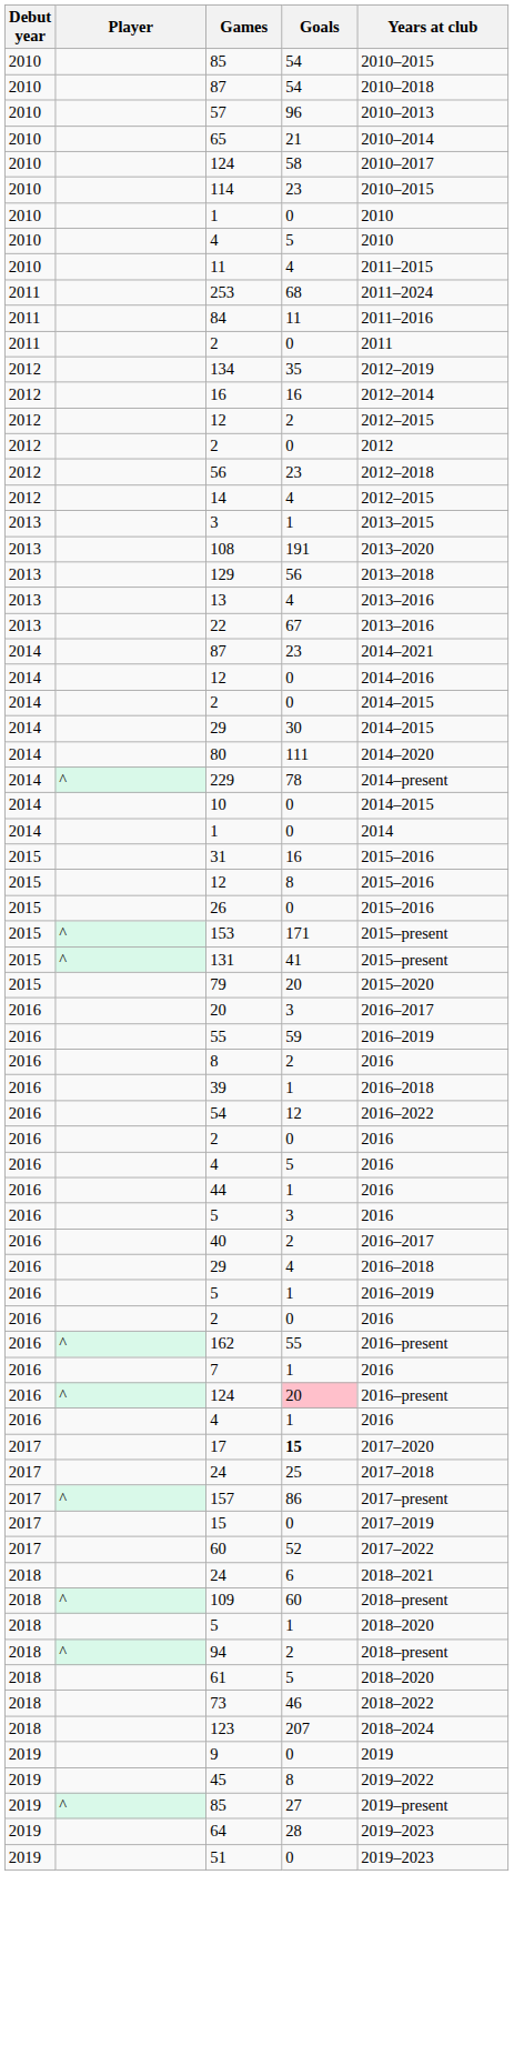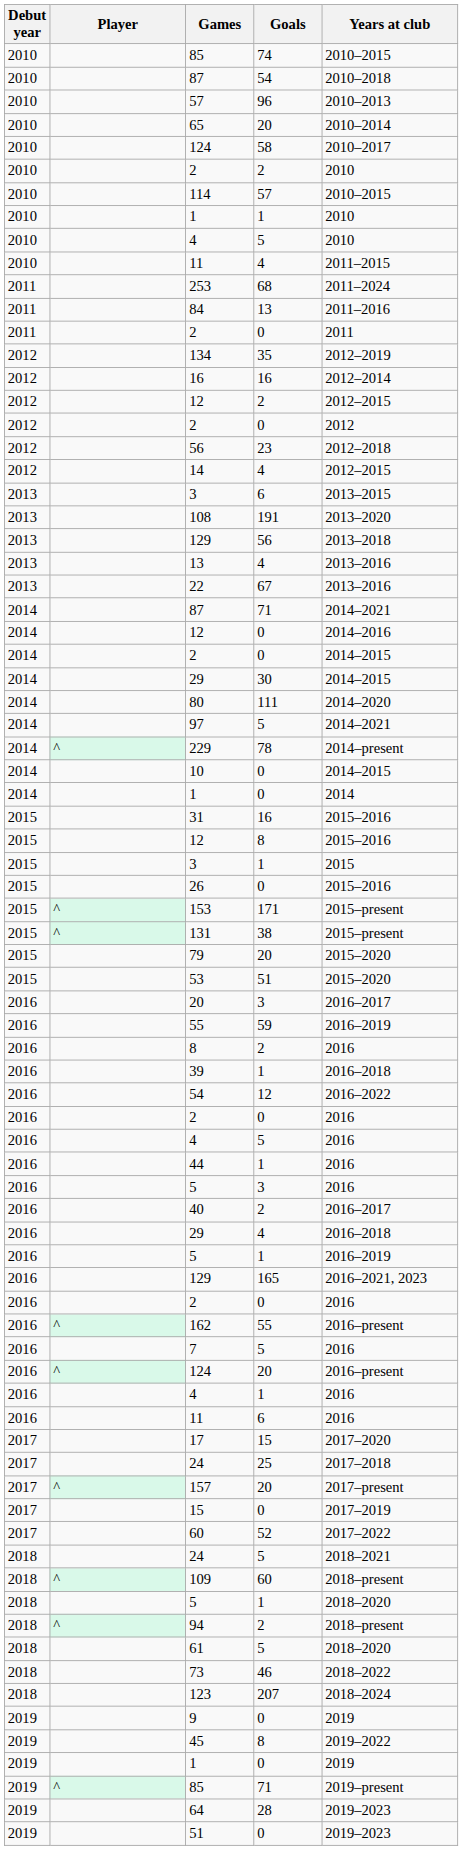2010 / 85 | Goals: 54 -> 74
65 | Goals: 21 -> 20
+ row: 2010 | 2 | 2 | 2010
114 | Goals: 23 -> 57
2010 / 1 | Goals: 0 -> 1
84 | Goals: 11 -> 13
2013 / 3 | Goals: 1 -> 6
2014 / 87 | Goals: 23 -> 71
+ row: 2014 | 97 | 5 | 2014–2021
+ row: 2015 | 3 | 1 | 2015
131 | Goals: 41 -> 38
+ row: 2015 | 53 | 51 | 2015–2020
+ row: 2016 | 129 | 165 | 2016–2021, 2023
7 | Goals: 1 -> 5
2016 / 124 | Goals: pink background -> no background
+ row: 2016 | 11 | 6 | 2016
17 | Goals: bold -> normal
157 | Goals: 86 -> 20
2018 / 24 | Goals: 6 -> 5
+ row: 2019 | 1 | 0 | 2019
2019 / 85 | Goals: 27 -> 71
